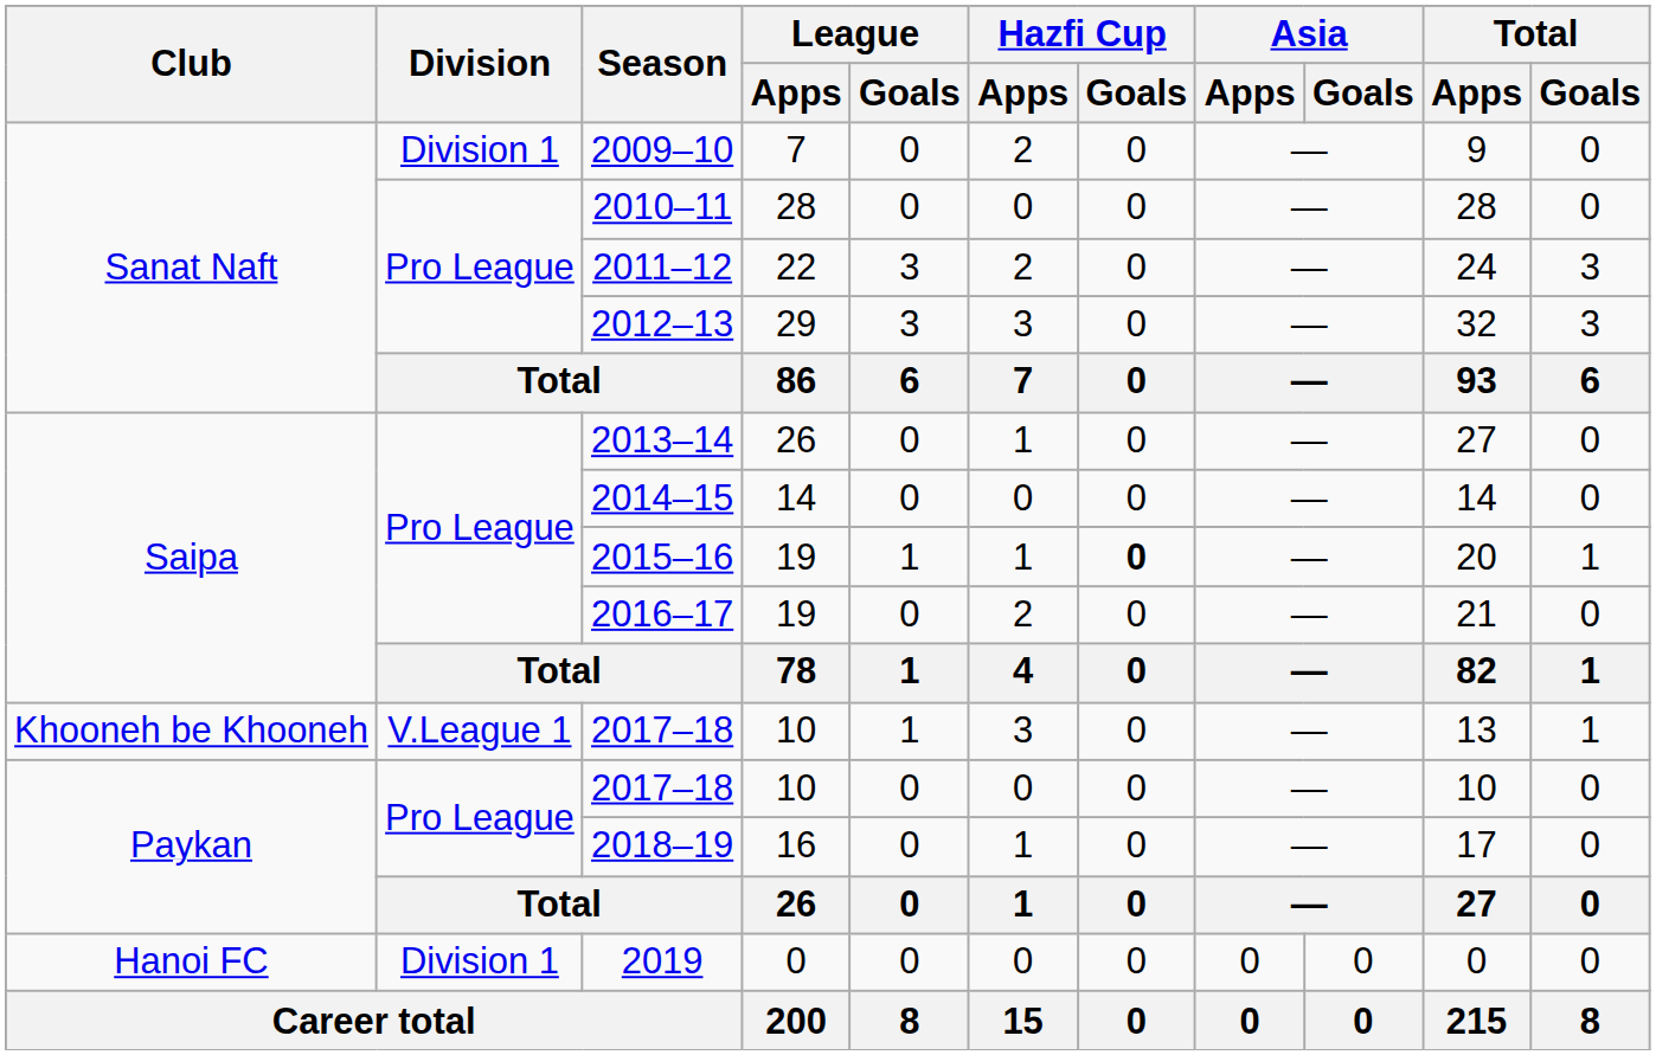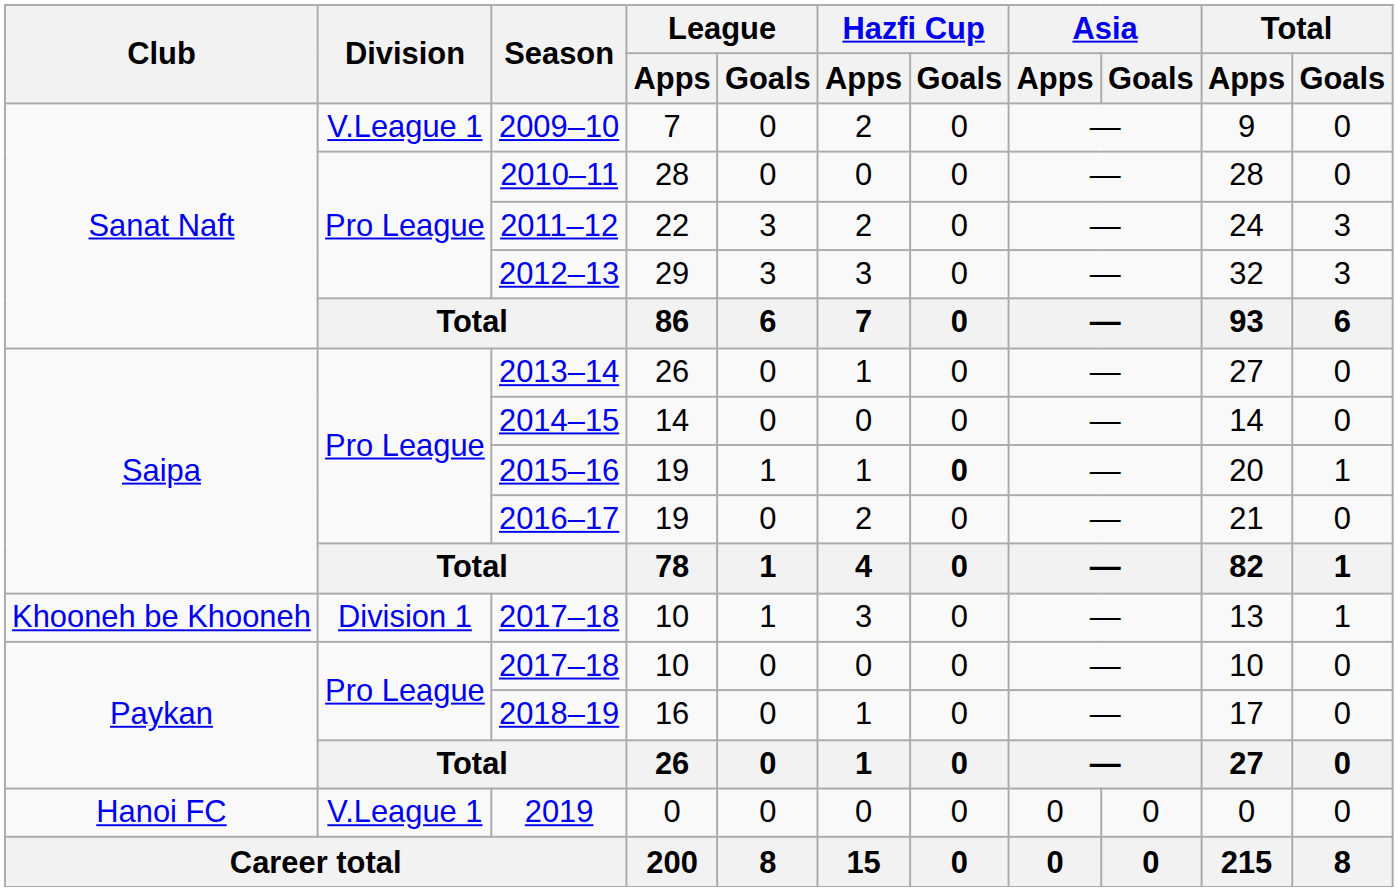2009–10 | Division: Division 1 -> V.League 1
Khooneh be Khooneh / 2017–18 | Division: V.League 1 -> Division 1
2019 | Division: Division 1 -> V.League 1
